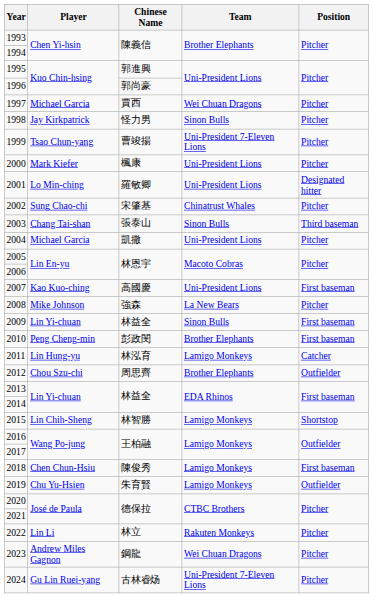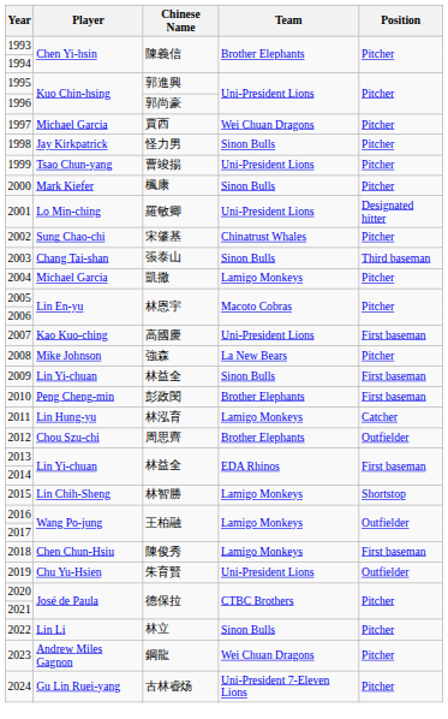1999 | Team: Uni-President 7-Eleven Lions -> Uni-President Lions
2000 | Team: Uni-President Lions -> Sinon Bulls
2004 | Team: Uni-President Lions -> Lamigo Monkeys
2019 | Team: Lamigo Monkeys -> Uni-President Lions
2022 | Team: Rakuten Monkeys -> Sinon Bulls
